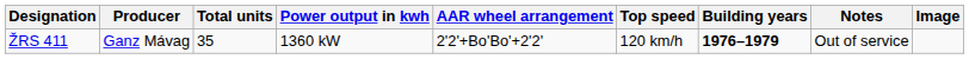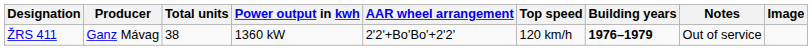ŽRS 411 | Total units: 35 -> 38
